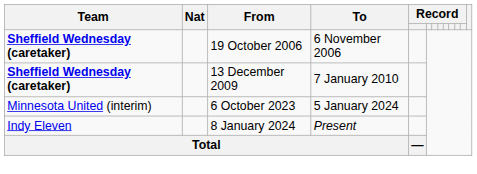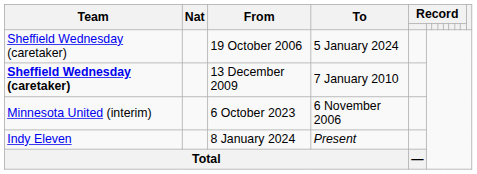19 October 2006 | Team: bold -> normal
19 October 2006 | To: 6 November 2006 -> 5 January 2024
6 October 2023 | To: 5 January 2024 -> 6 November 2006
